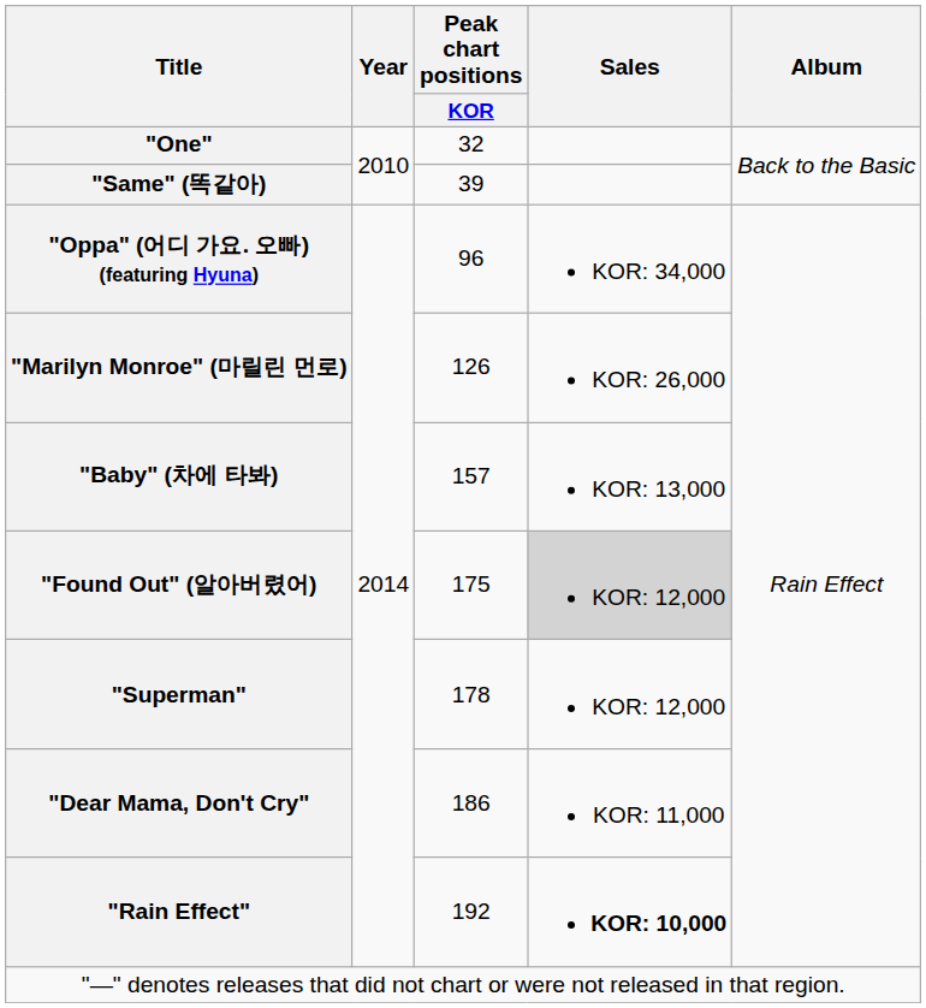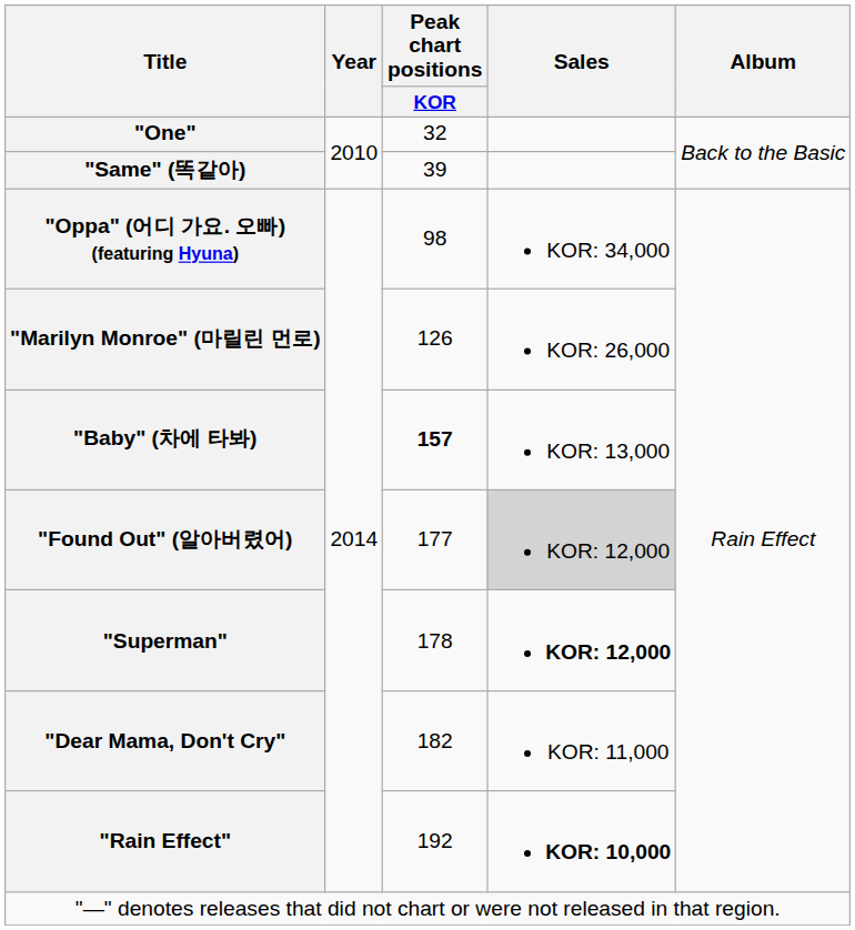"Oppa" (어디 가요. 오빠) (featuring Hyuna) | Peak chart positions / KOR: 96 -> 98
"Baby" (차에 타봐) | Peak chart positions / KOR: normal -> bold
"Found Out" (알아버렸어) | Peak chart positions / KOR: 175 -> 177
"Superman" | Sales: normal -> bold
"Dear Mama, Don't Cry" | Peak chart positions / KOR: 186 -> 182
